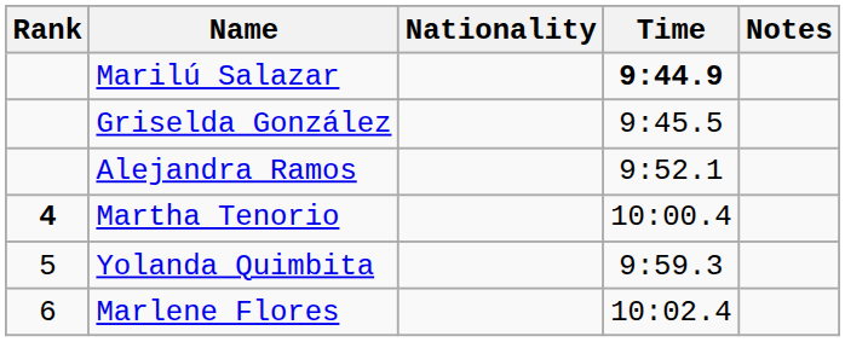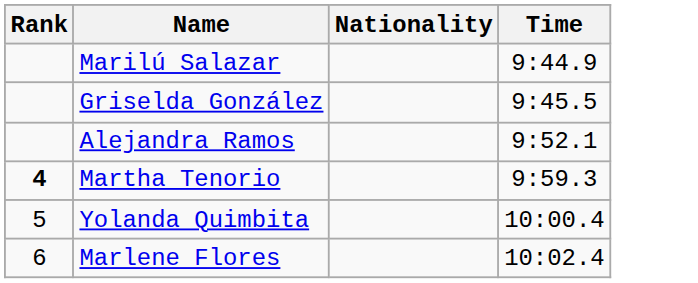- column: Notes
Marilú Salazar | Time: bold -> normal
Martha Tenorio | Time: 10:00.4 -> 9:59.3
Yolanda Quimbita | Time: 9:59.3 -> 10:00.4
